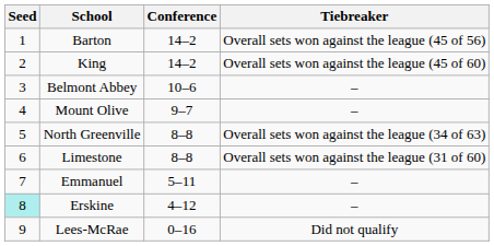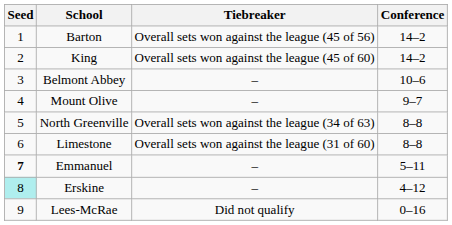columns swapped: Conference <-> Tiebreaker
Emmanuel | Seed: normal -> bold
